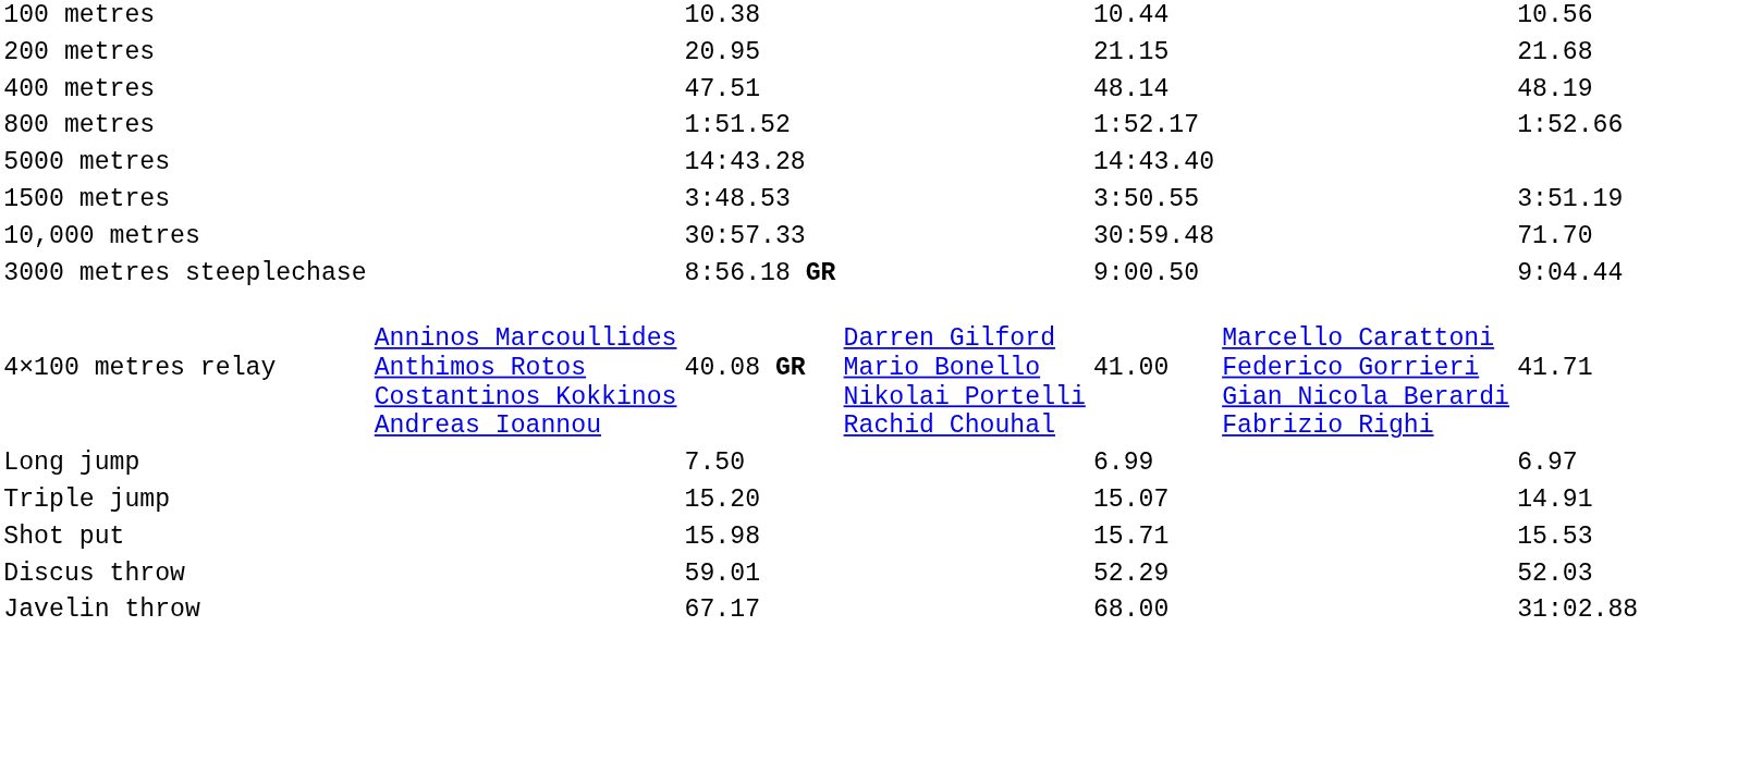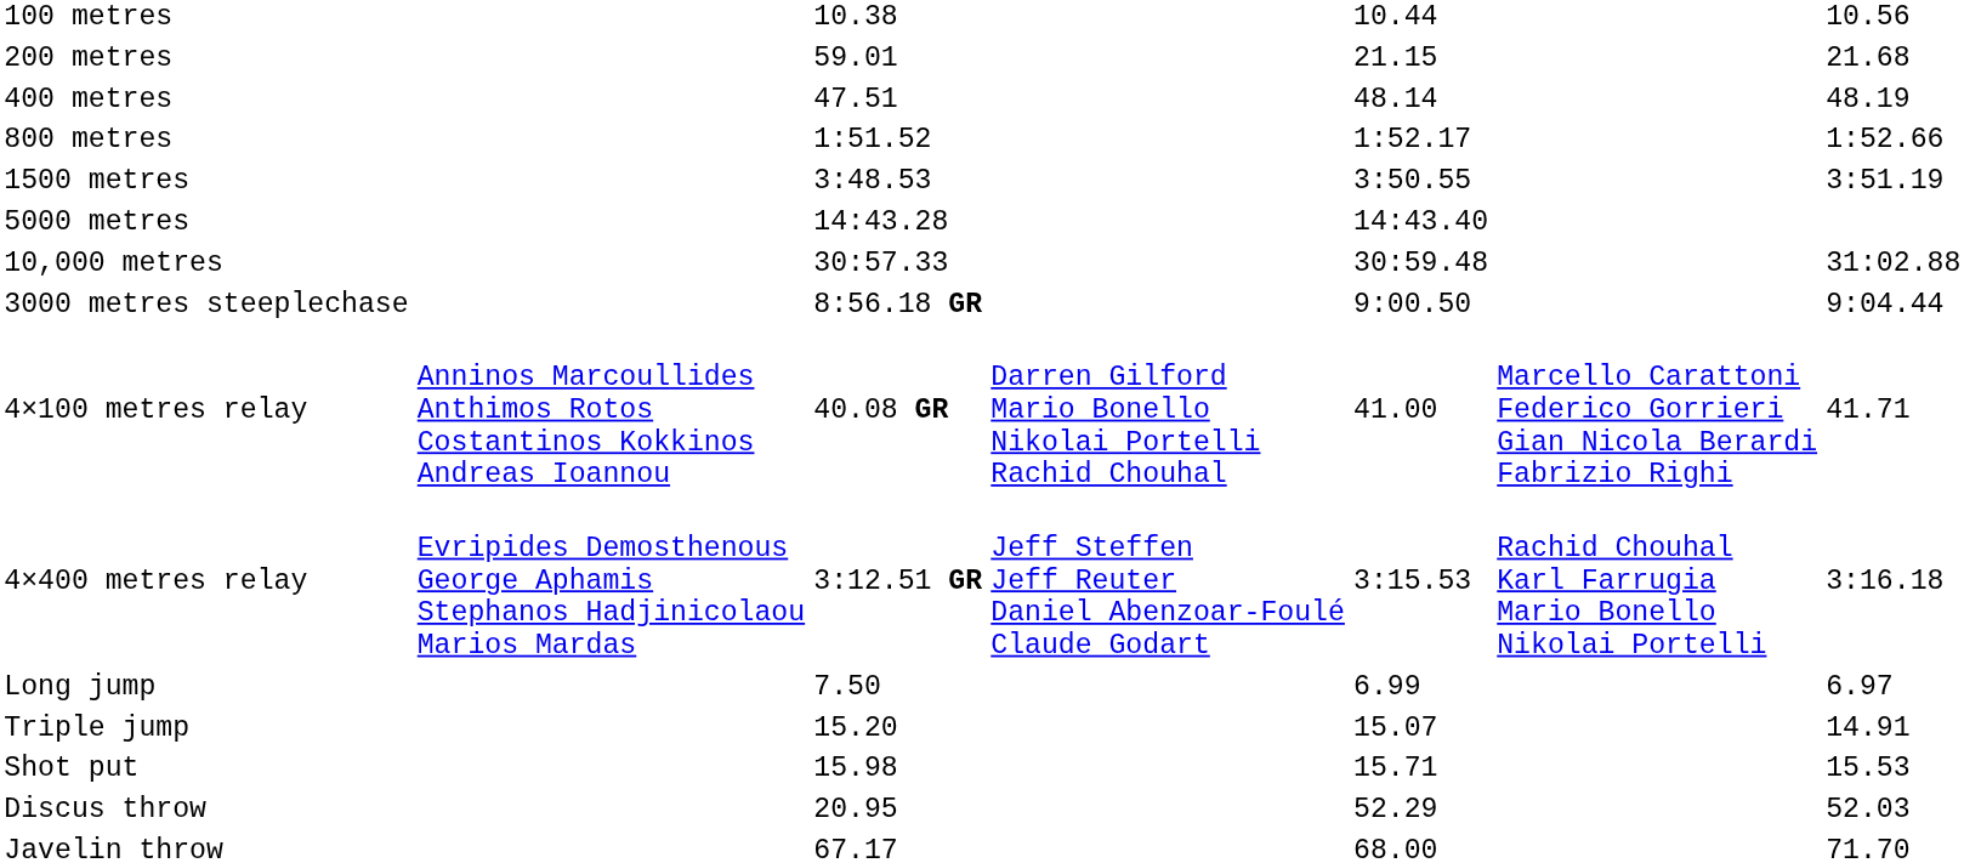200 metres | column 3: 20.95 -> 59.01
rows swapped: 1500 metres <-> 5000 metres
10,000 metres | column 7: 71.70 -> 31:02.88
+ row: 4×400 metres relay | Evripides Demosthenous George Aphamis Stephanos Hadjinicolaou Marios Mardas | 3:12.51 GR | Jeff Steffen Jeff Reuter Daniel Abenzoar-Foulé Claude Godart | 3:15.53 | Rachid Chouhal Karl Farrugia Mario Bonello Nikolai Portelli | 3:16.18
Discus throw | column 3: 59.01 -> 20.95
Javelin throw | column 7: 31:02.88 -> 71.70
